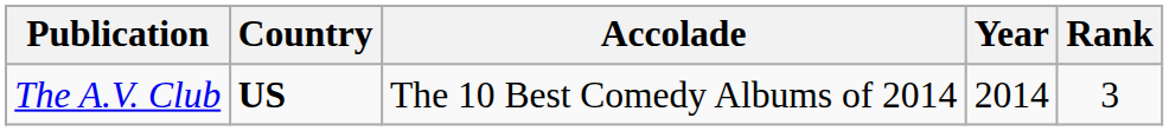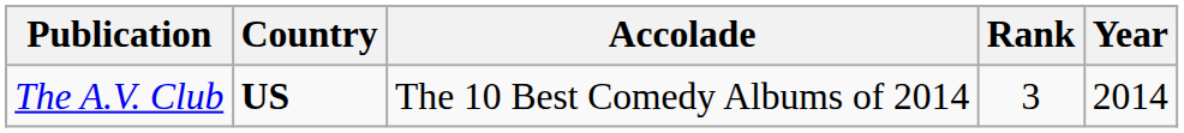columns swapped: Year <-> Rank
